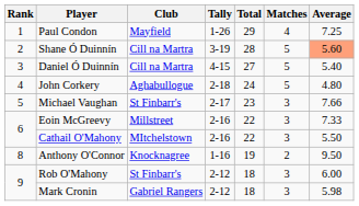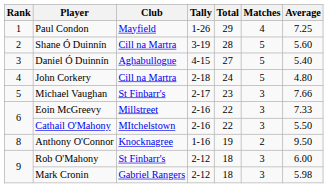Shane Ó Duinnín | Average: lightsalmon background -> no background
Daniel Ó Duinnín | Club: Cill na Martra -> Aghabullogue
John Corkery | Club: Aghabullogue -> Cill na Martra
